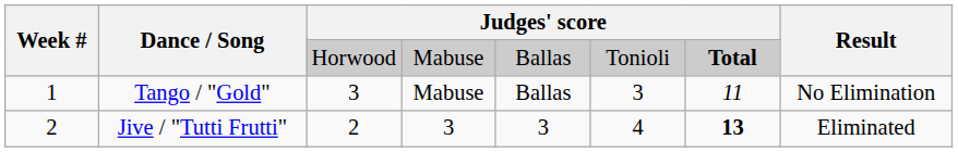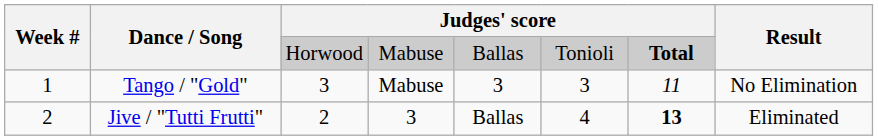Tango / "Gold" | column 5: Ballas -> 3
Jive / "Tutti Frutti" | column 5: 3 -> Ballas
